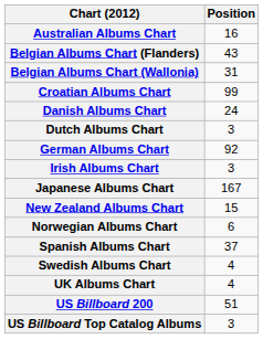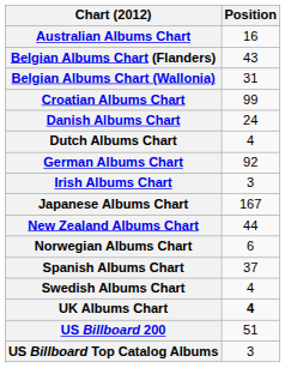Dutch Albums Chart | Position: 3 -> 4
New Zealand Albums Chart | Position: 15 -> 44
UK Albums Chart | Position: normal -> bold
